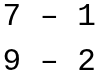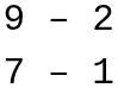rows swapped: 9 – 2 <-> 7 – 1
